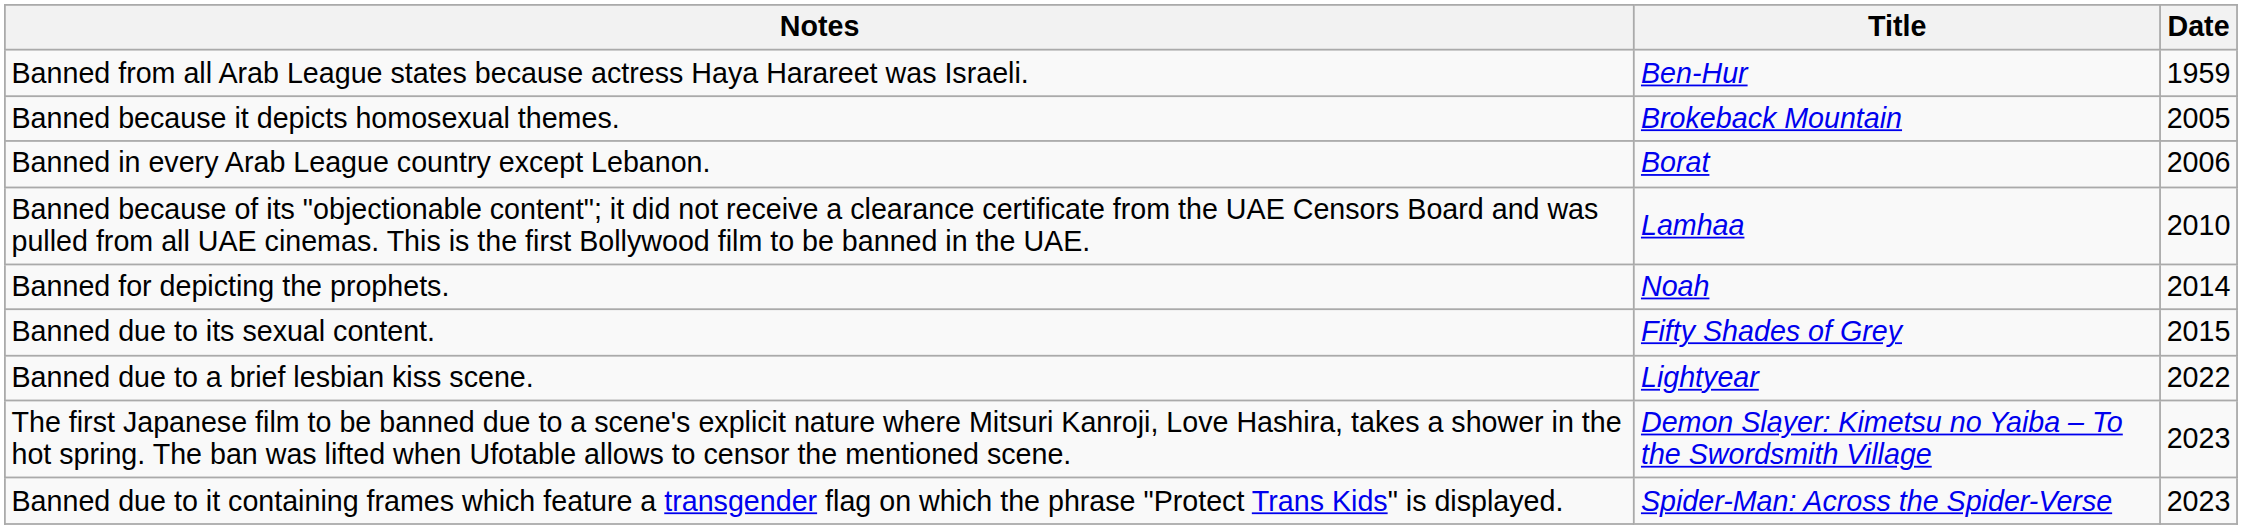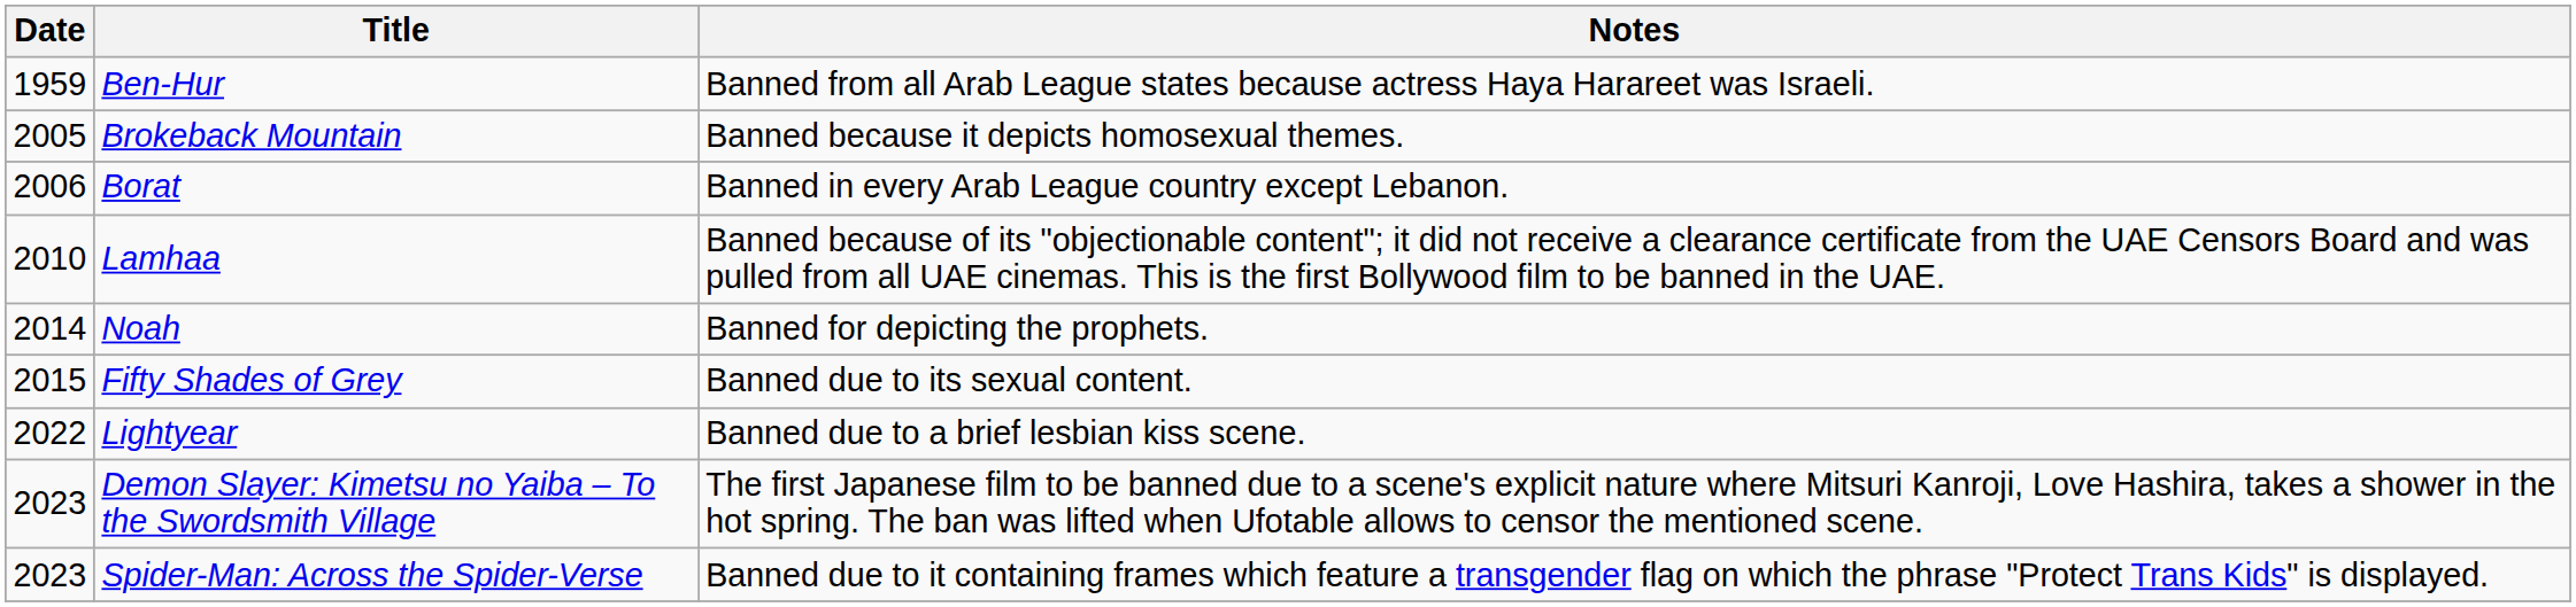columns swapped: Date <-> Notes
